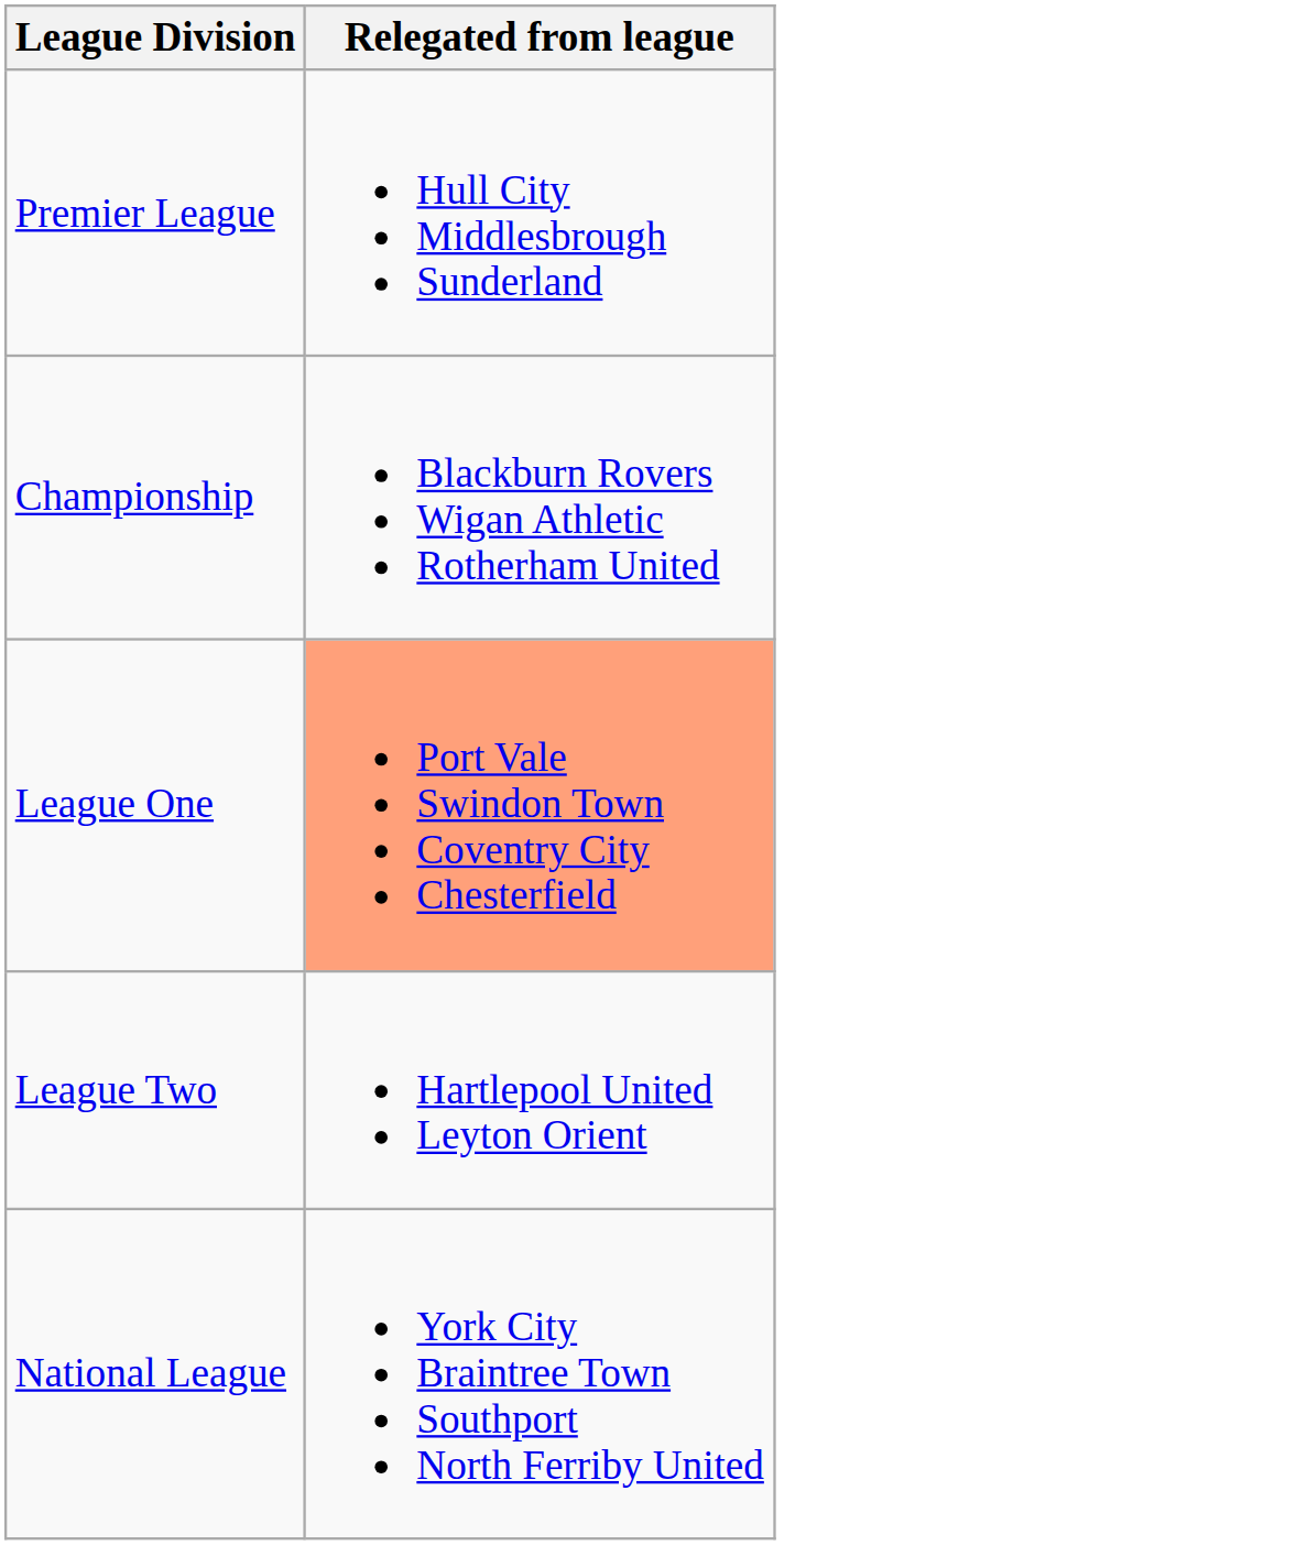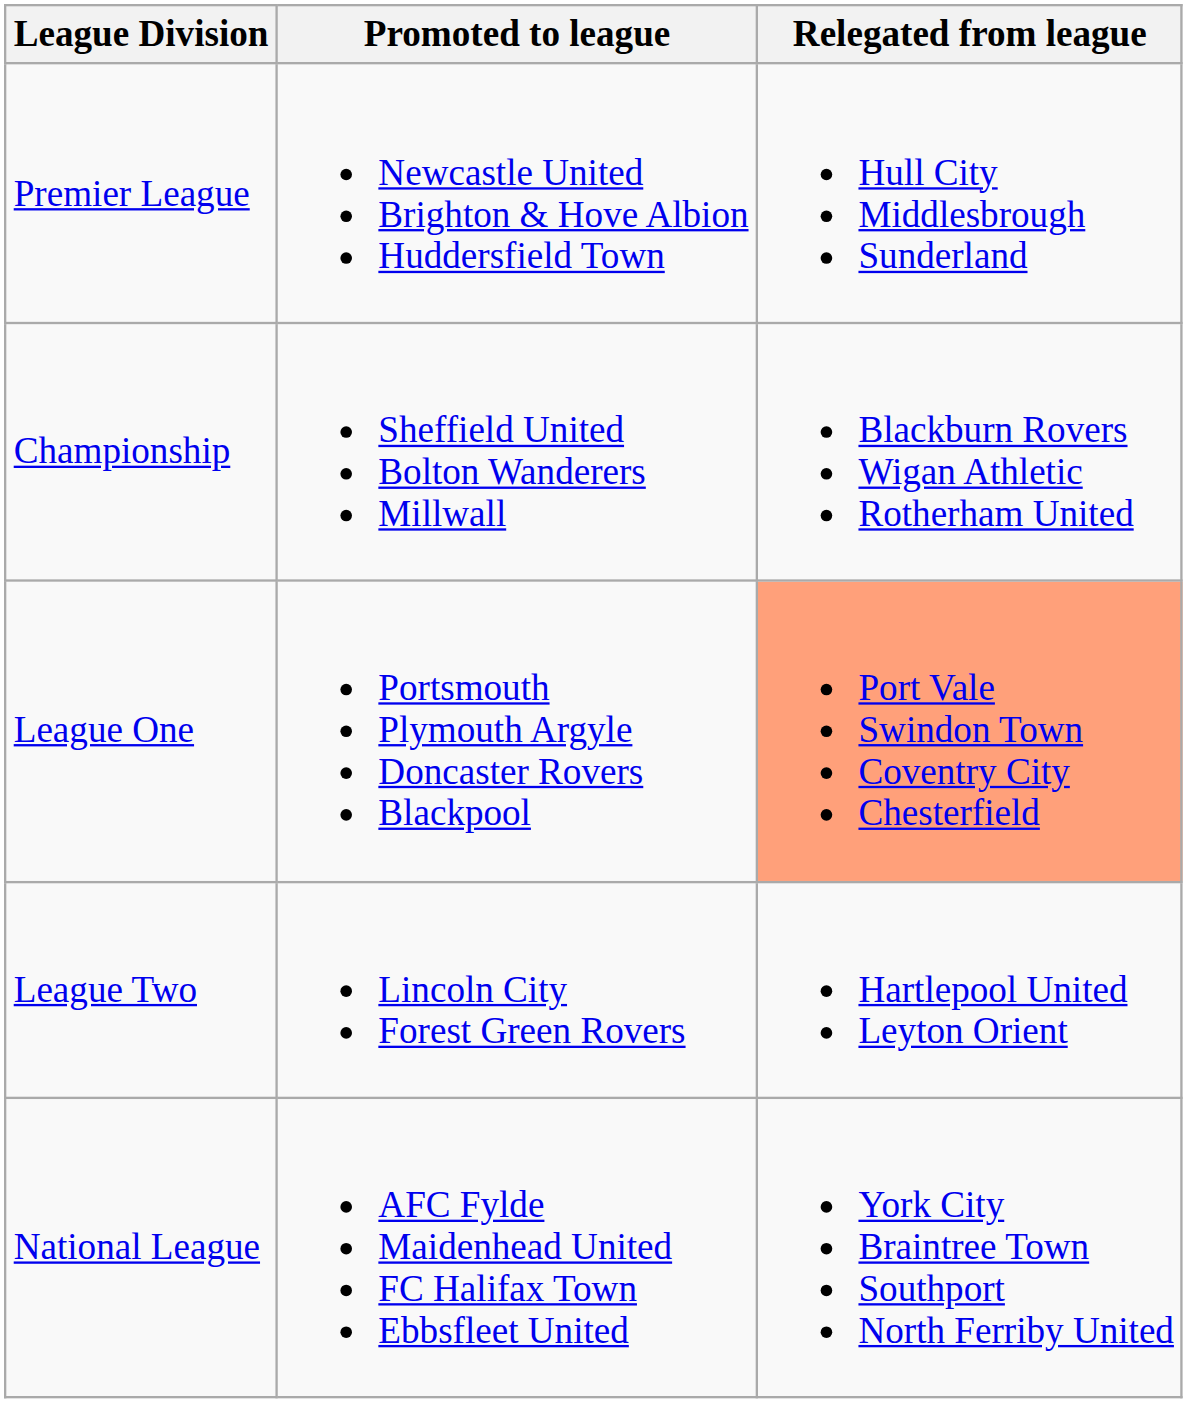+ column: Promoted to league | Newcastle United Brighton & Hove Albion Huddersfield Town | Sheffield United Bolton Wanderers Millwall | Portsmouth Plymouth Argyle Doncaster Rovers Blackpool | Lincoln City Forest Green Rovers | AFC Fylde Maidenhead United FC Halifax Town Ebbsfleet United
